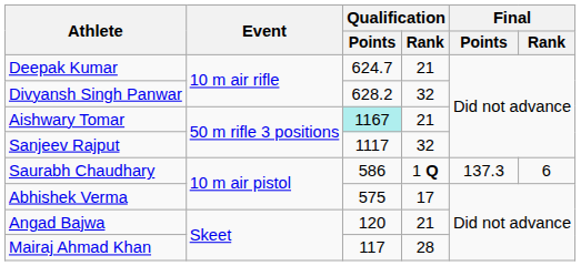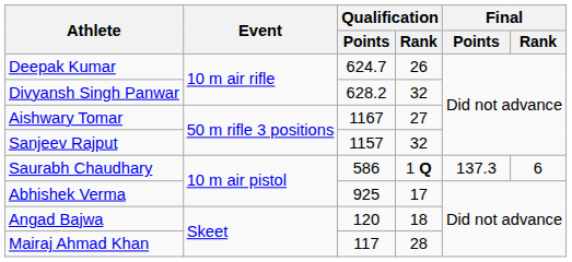Deepak Kumar | Qualification / Rank: 21 -> 26
Aishwary Tomar | Qualification / Points: paleturquoise background -> no background
Aishwary Tomar | Qualification / Rank: 21 -> 27
Sanjeev Rajput | Qualification / Points: 1117 -> 1157
Abhishek Verma | Qualification / Points: 575 -> 925
Angad Bajwa | Qualification / Rank: 21 -> 18
